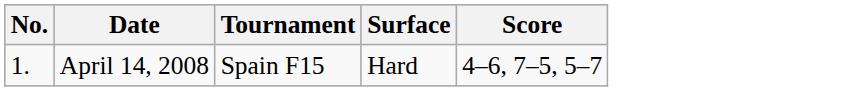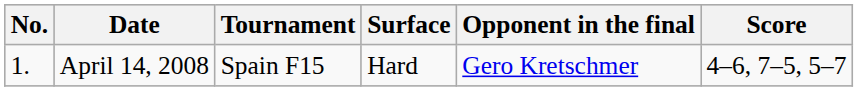+ column: Opponent in the final | Gero Kretschmer
